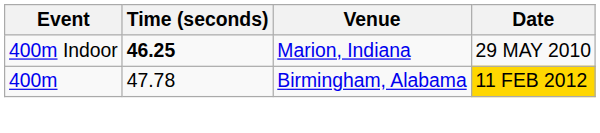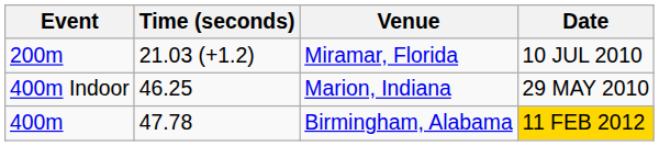+ row: 200m | 21.03 (+1.2) | Miramar, Florida | 10 JUL 2010
Marion, Indiana | Time (seconds): bold -> normal
